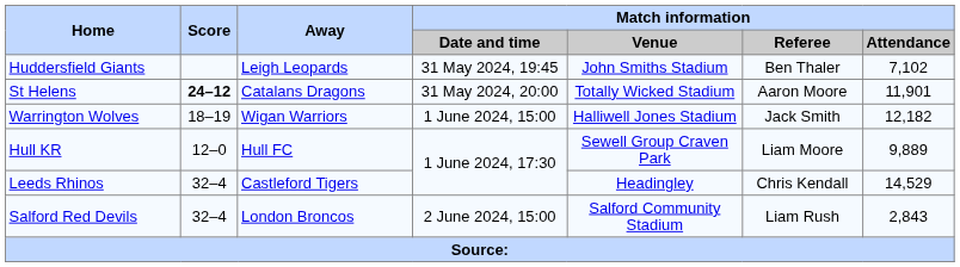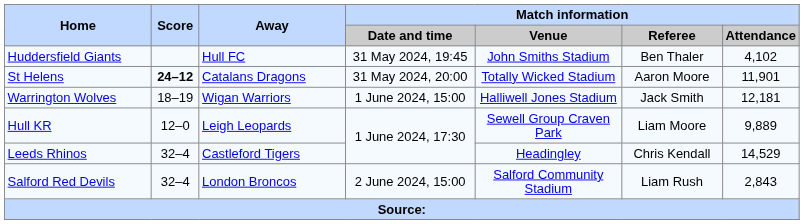Huddersfield Giants | Away: Leigh Leopards -> Hull FC
Huddersfield Giants | Match information / Attendance: 7,102 -> 4,102
Warrington Wolves | Match information / Attendance: 12,182 -> 12,181
Hull KR | Away: Hull FC -> Leigh Leopards
